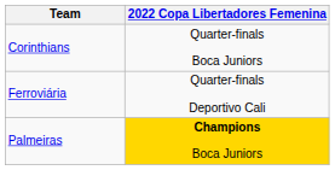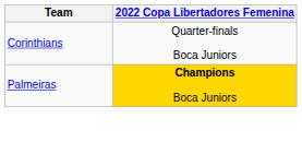- row: Ferroviária | Quarter-finals Deportivo Cali
